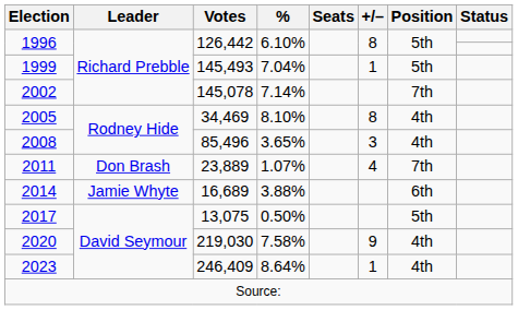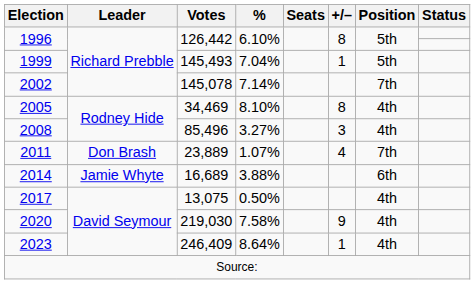2008 | %: 3.65% -> 3.27%
2017 | Position: 5th -> 4th
